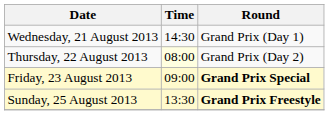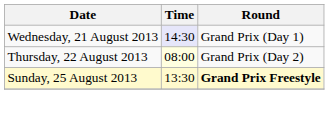Wednesday, 21 August 2013 | Time: no background -> lavender background
- row: Friday, 23 August 2013 | 09:00 | Grand Prix Special
